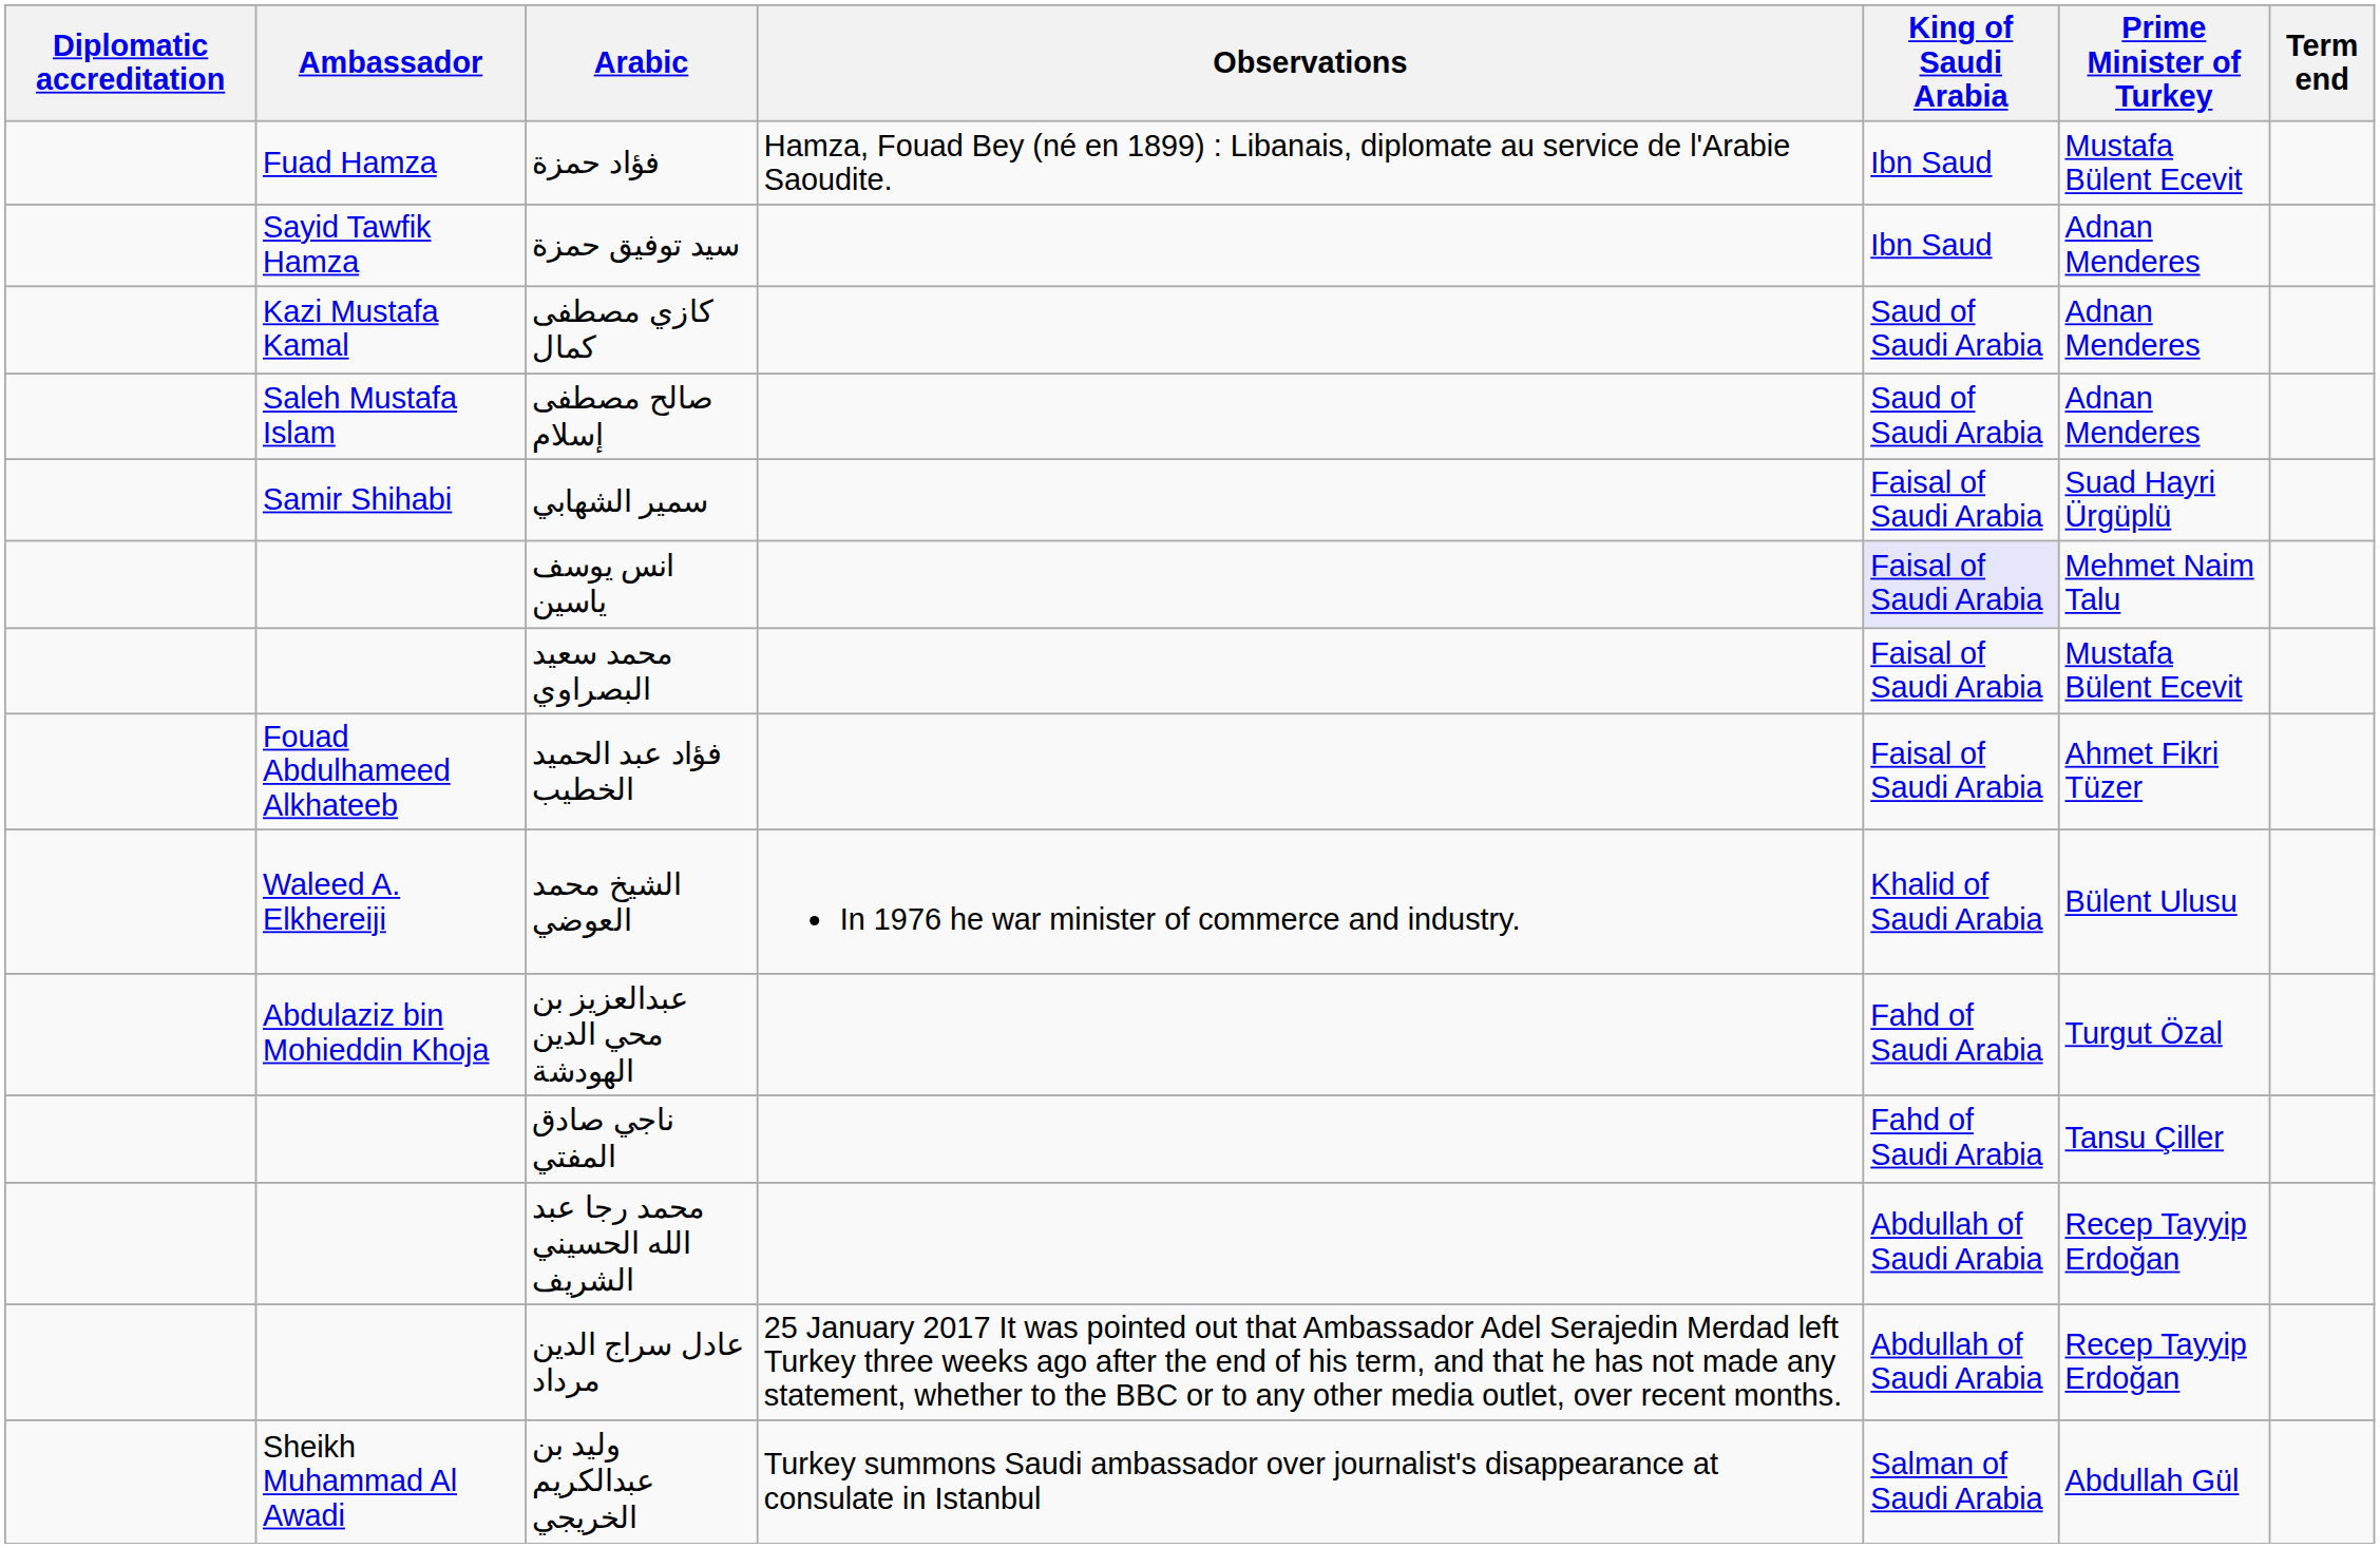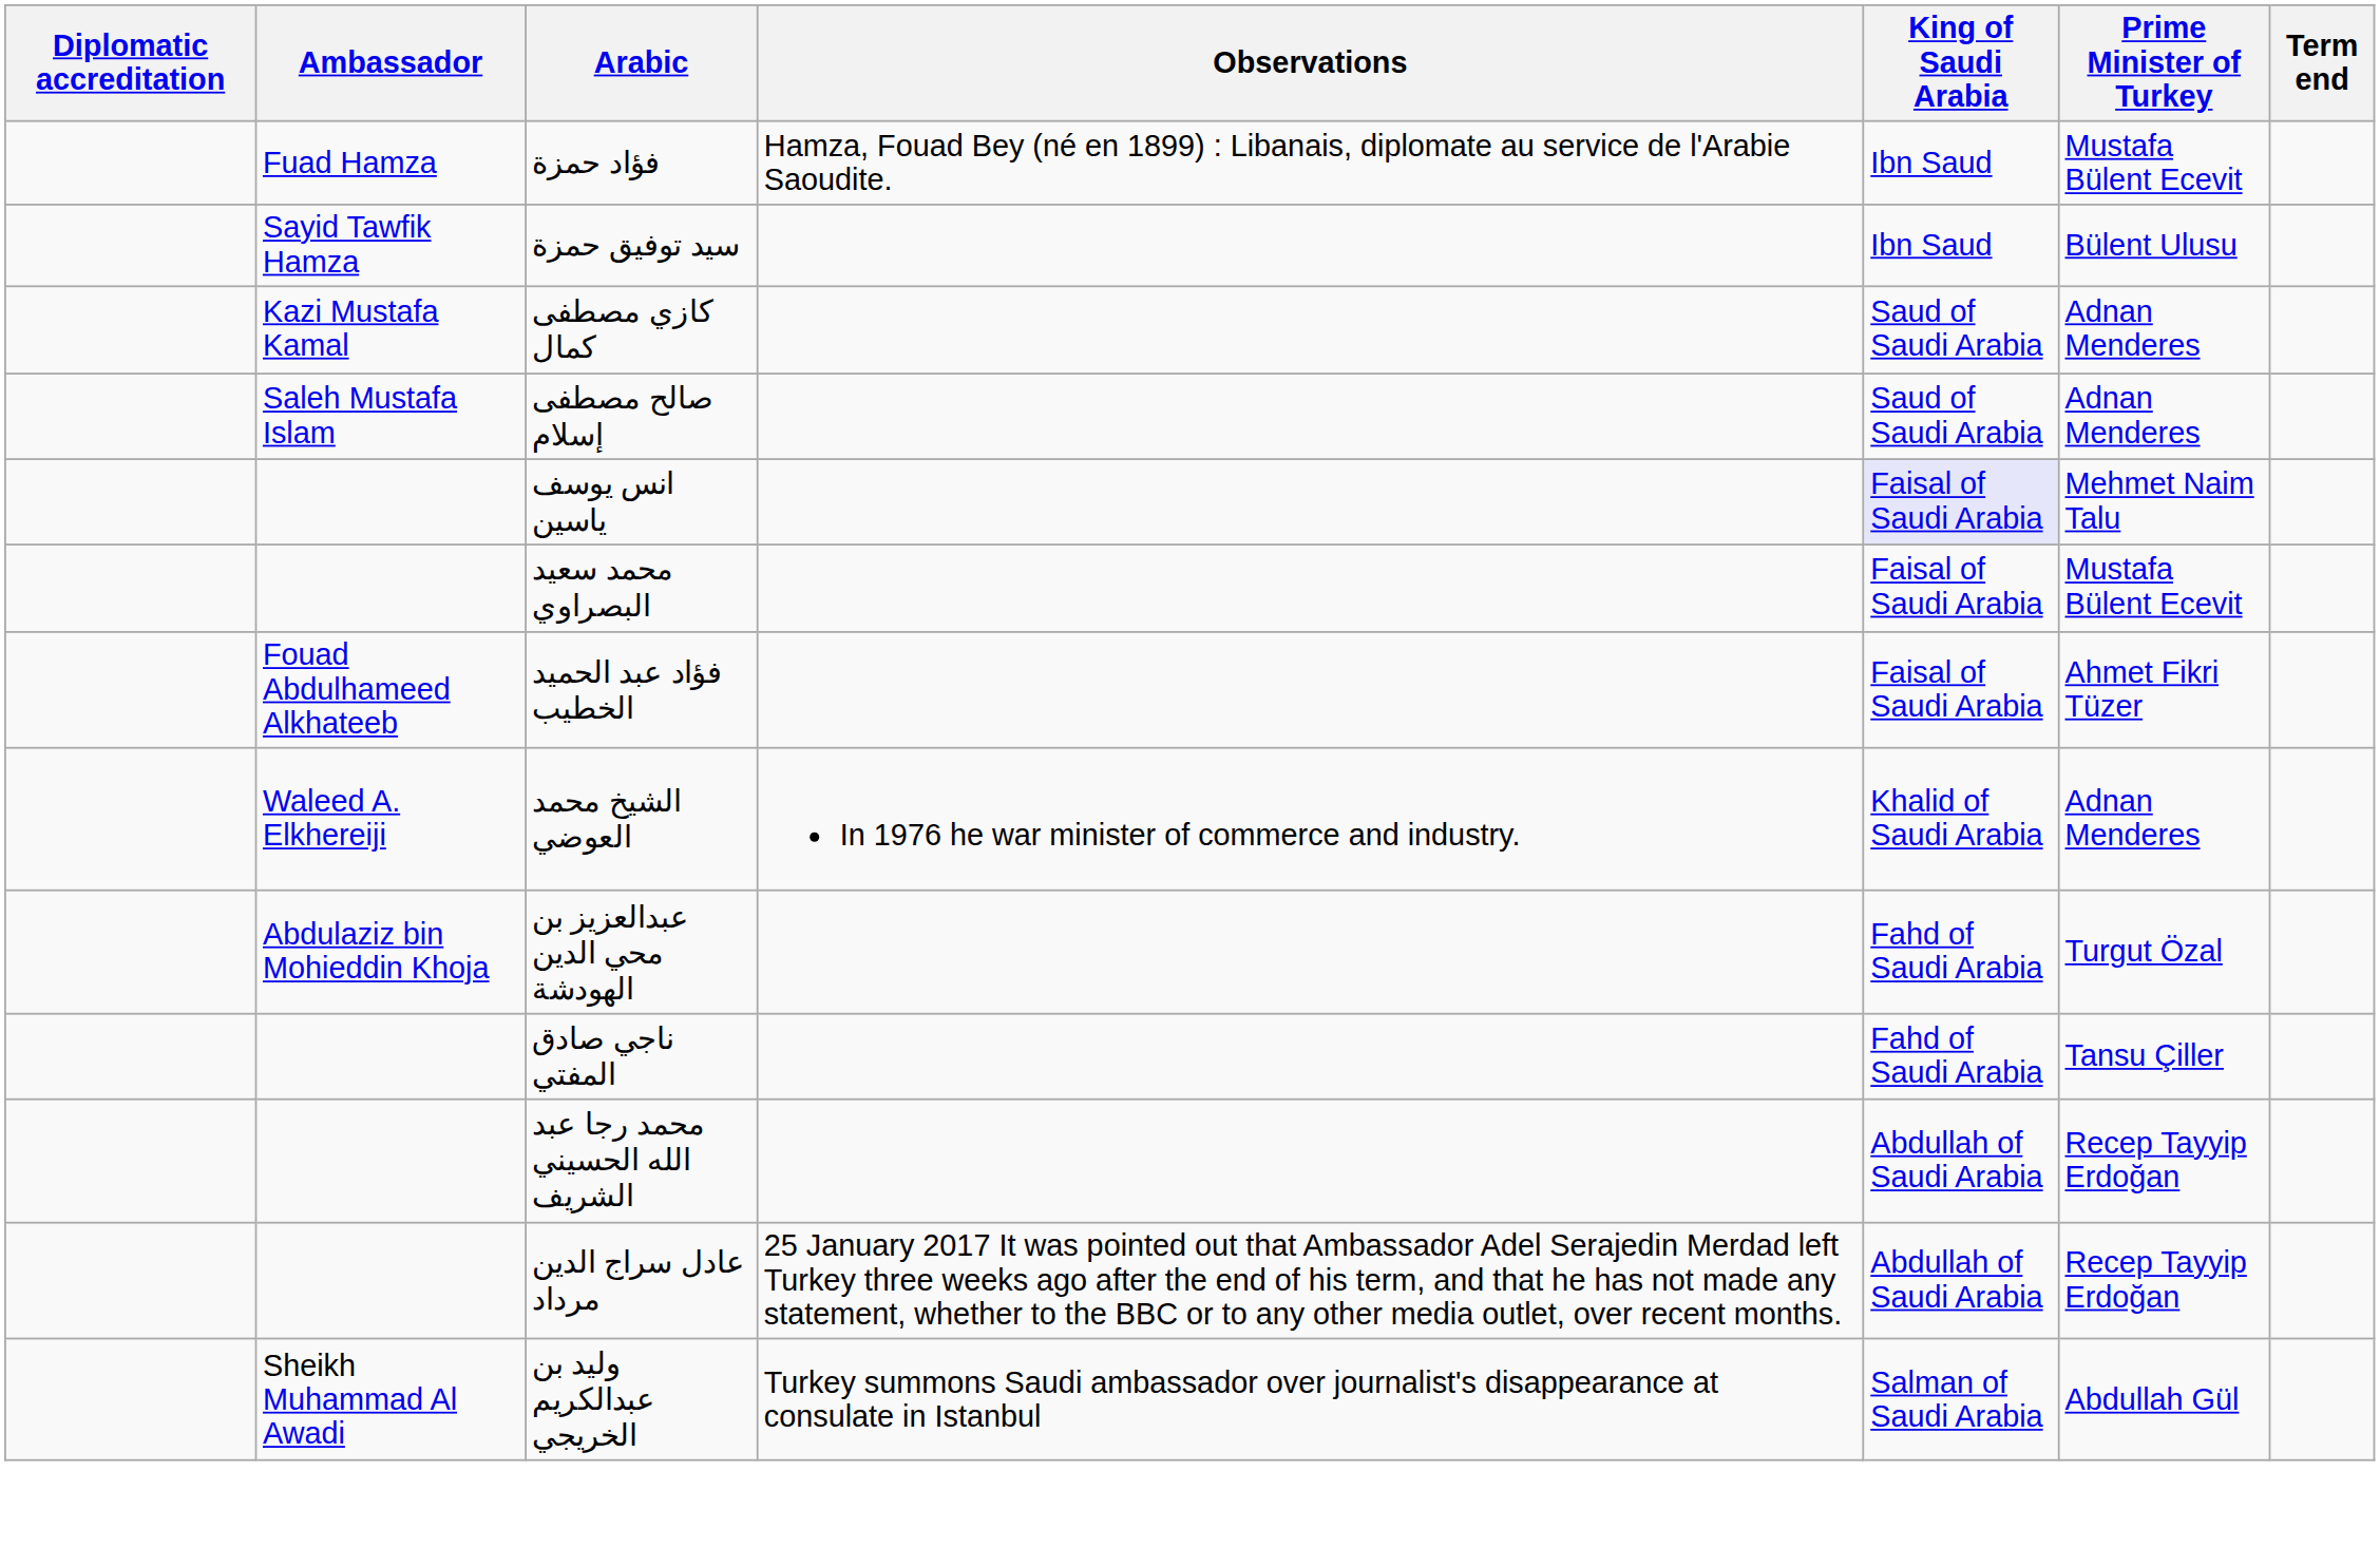سيد توفيق حمزة | Prime Minister of Turkey: Adnan Menderes -> Bülent Ulusu
- row: Samir Shihabi | سمير الشهابي | Faisal of Saudi Arabia | Suad Hayri Ürgüplü
الشيخ محمد العوضي | Prime Minister of Turkey: Bülent Ulusu -> Adnan Menderes
